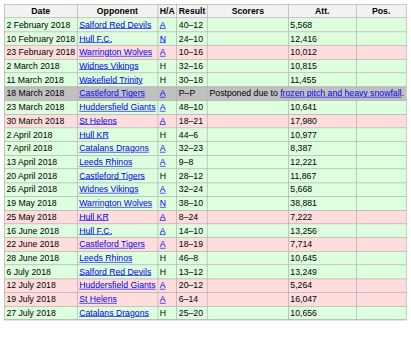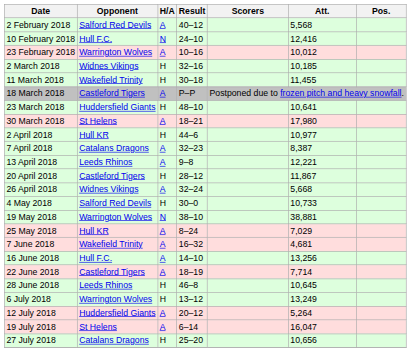2 March 2018 | Att.: 10,815 -> 10,185
23 March 2018 | H/A: A -> H
+ row: 4 May 2018 | Salford Red Devils | H | 30–0 | 10,733
25 May 2018 | Att.: 7,222 -> 7,029
+ row: 7 June 2018 | Wakefield Trinity | A | 16–32 | 4,681
6 July 2018 | Opponent: Salford Red Devils -> Warrington Wolves
